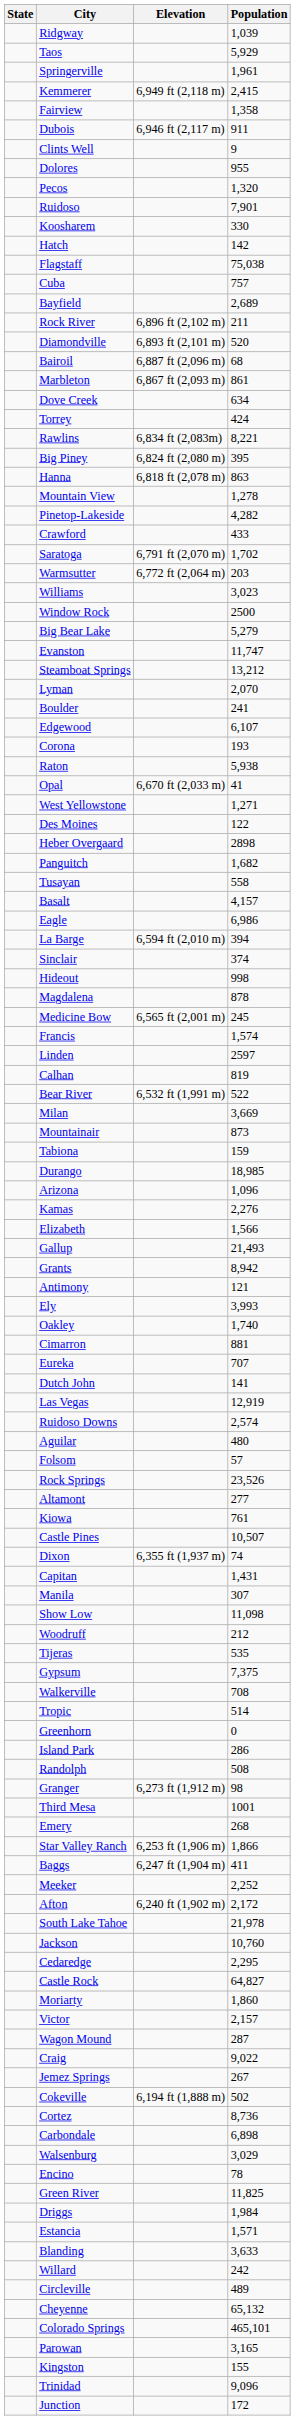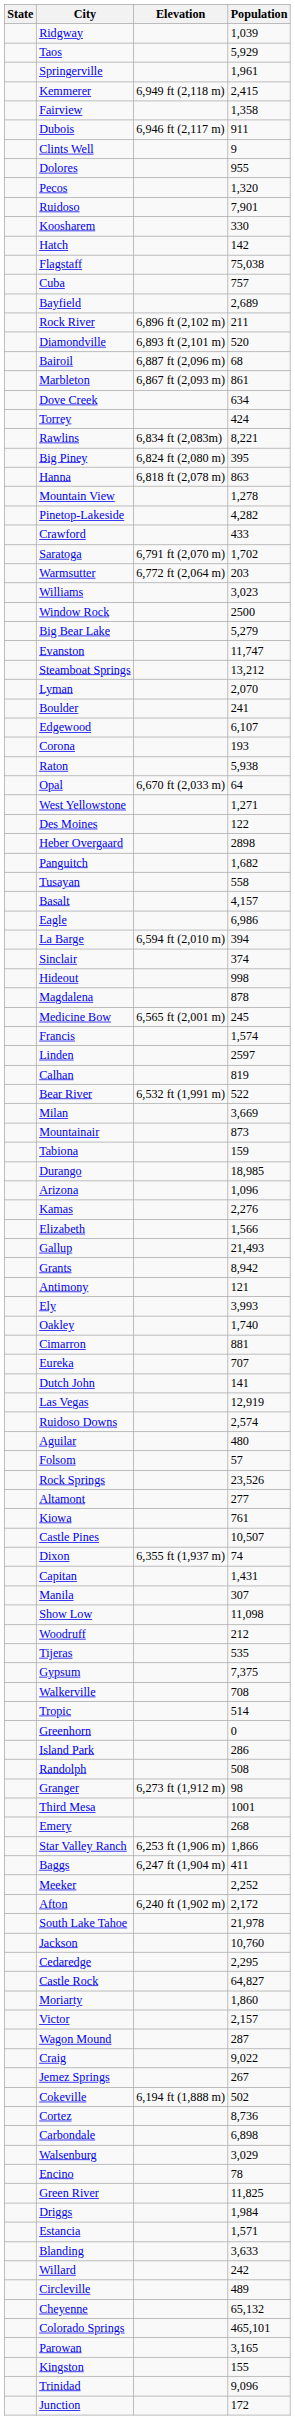Opal | Population: 41 -> 64
